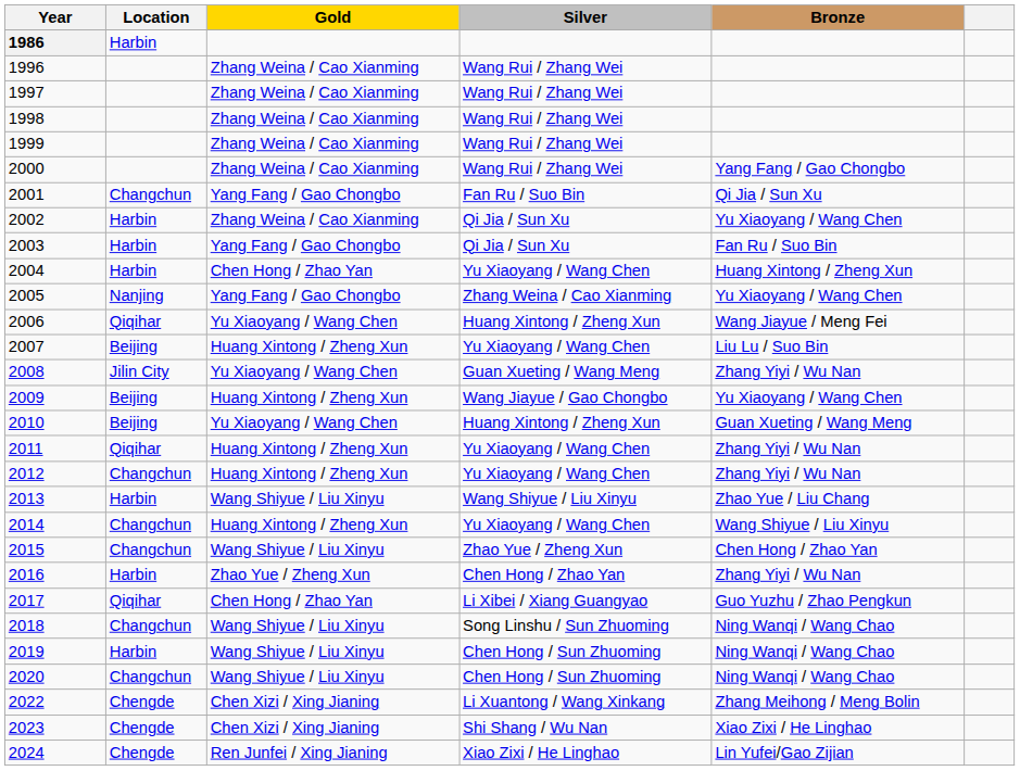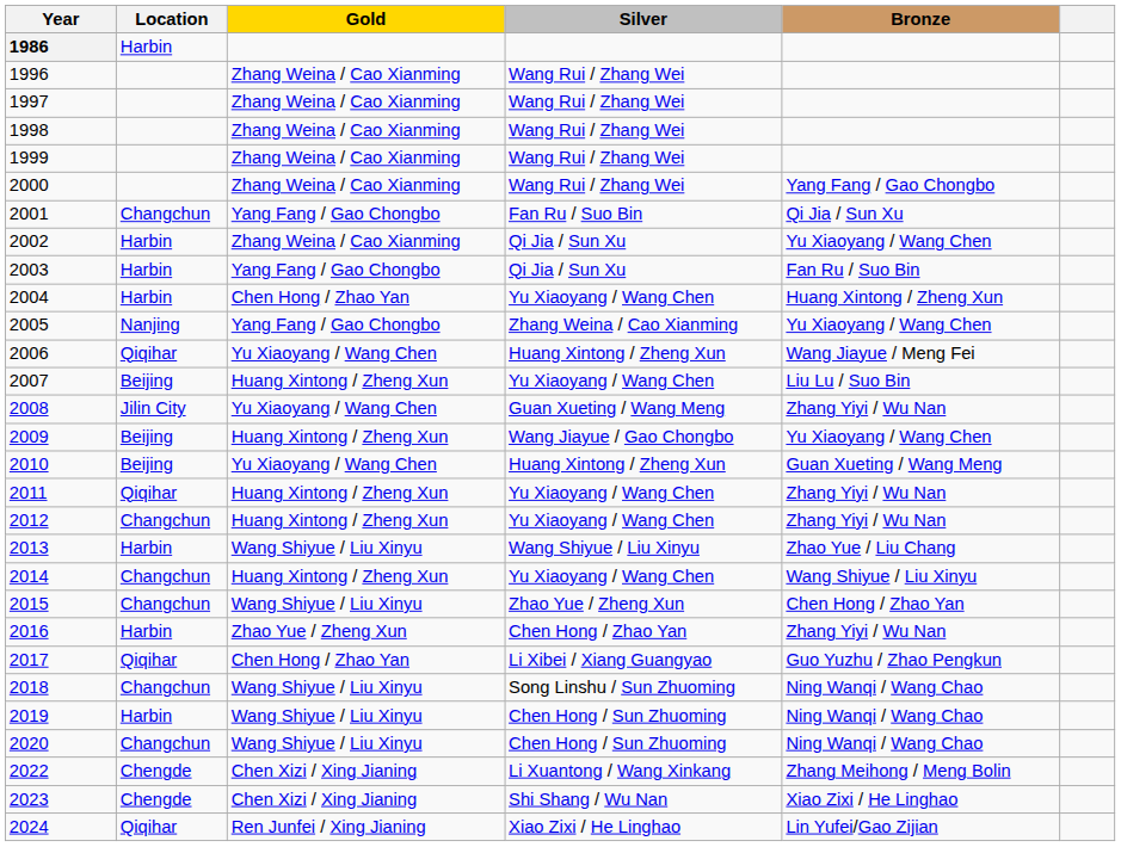2024 | Location: Chengde -> Qiqihar
